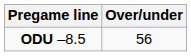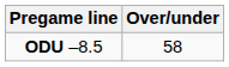ODU –8.5 | Over/under: 56 -> 58
